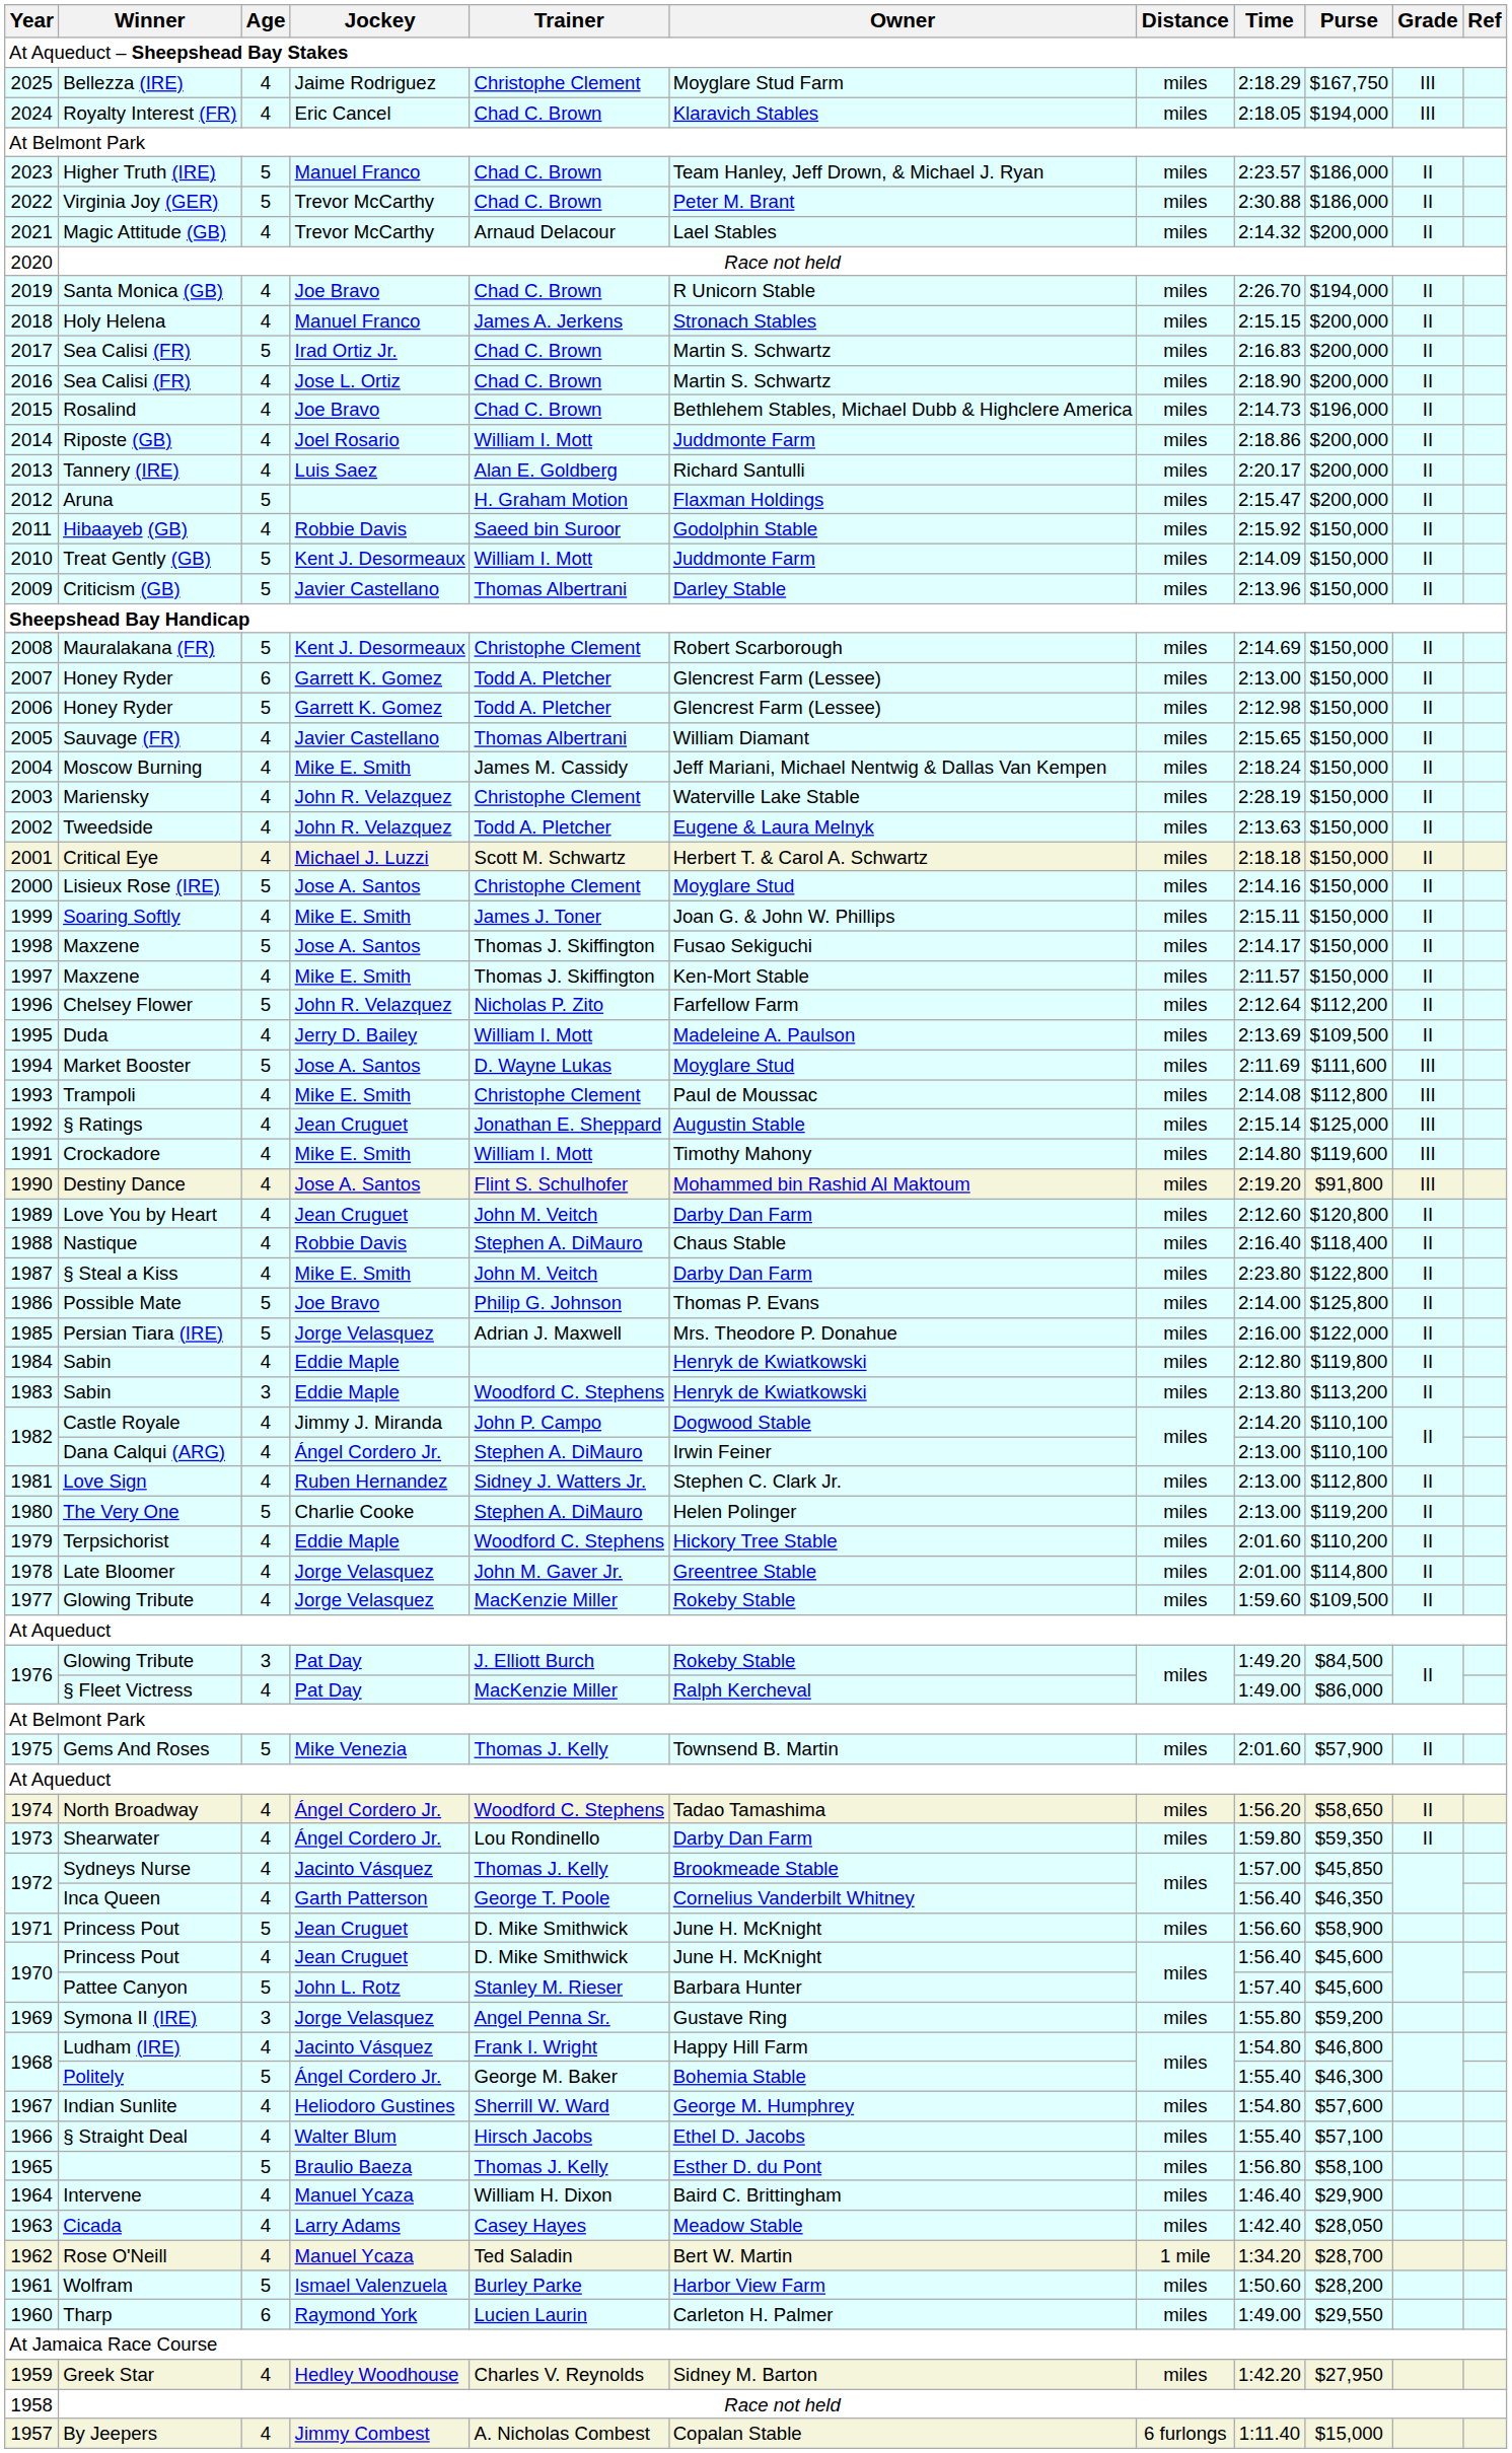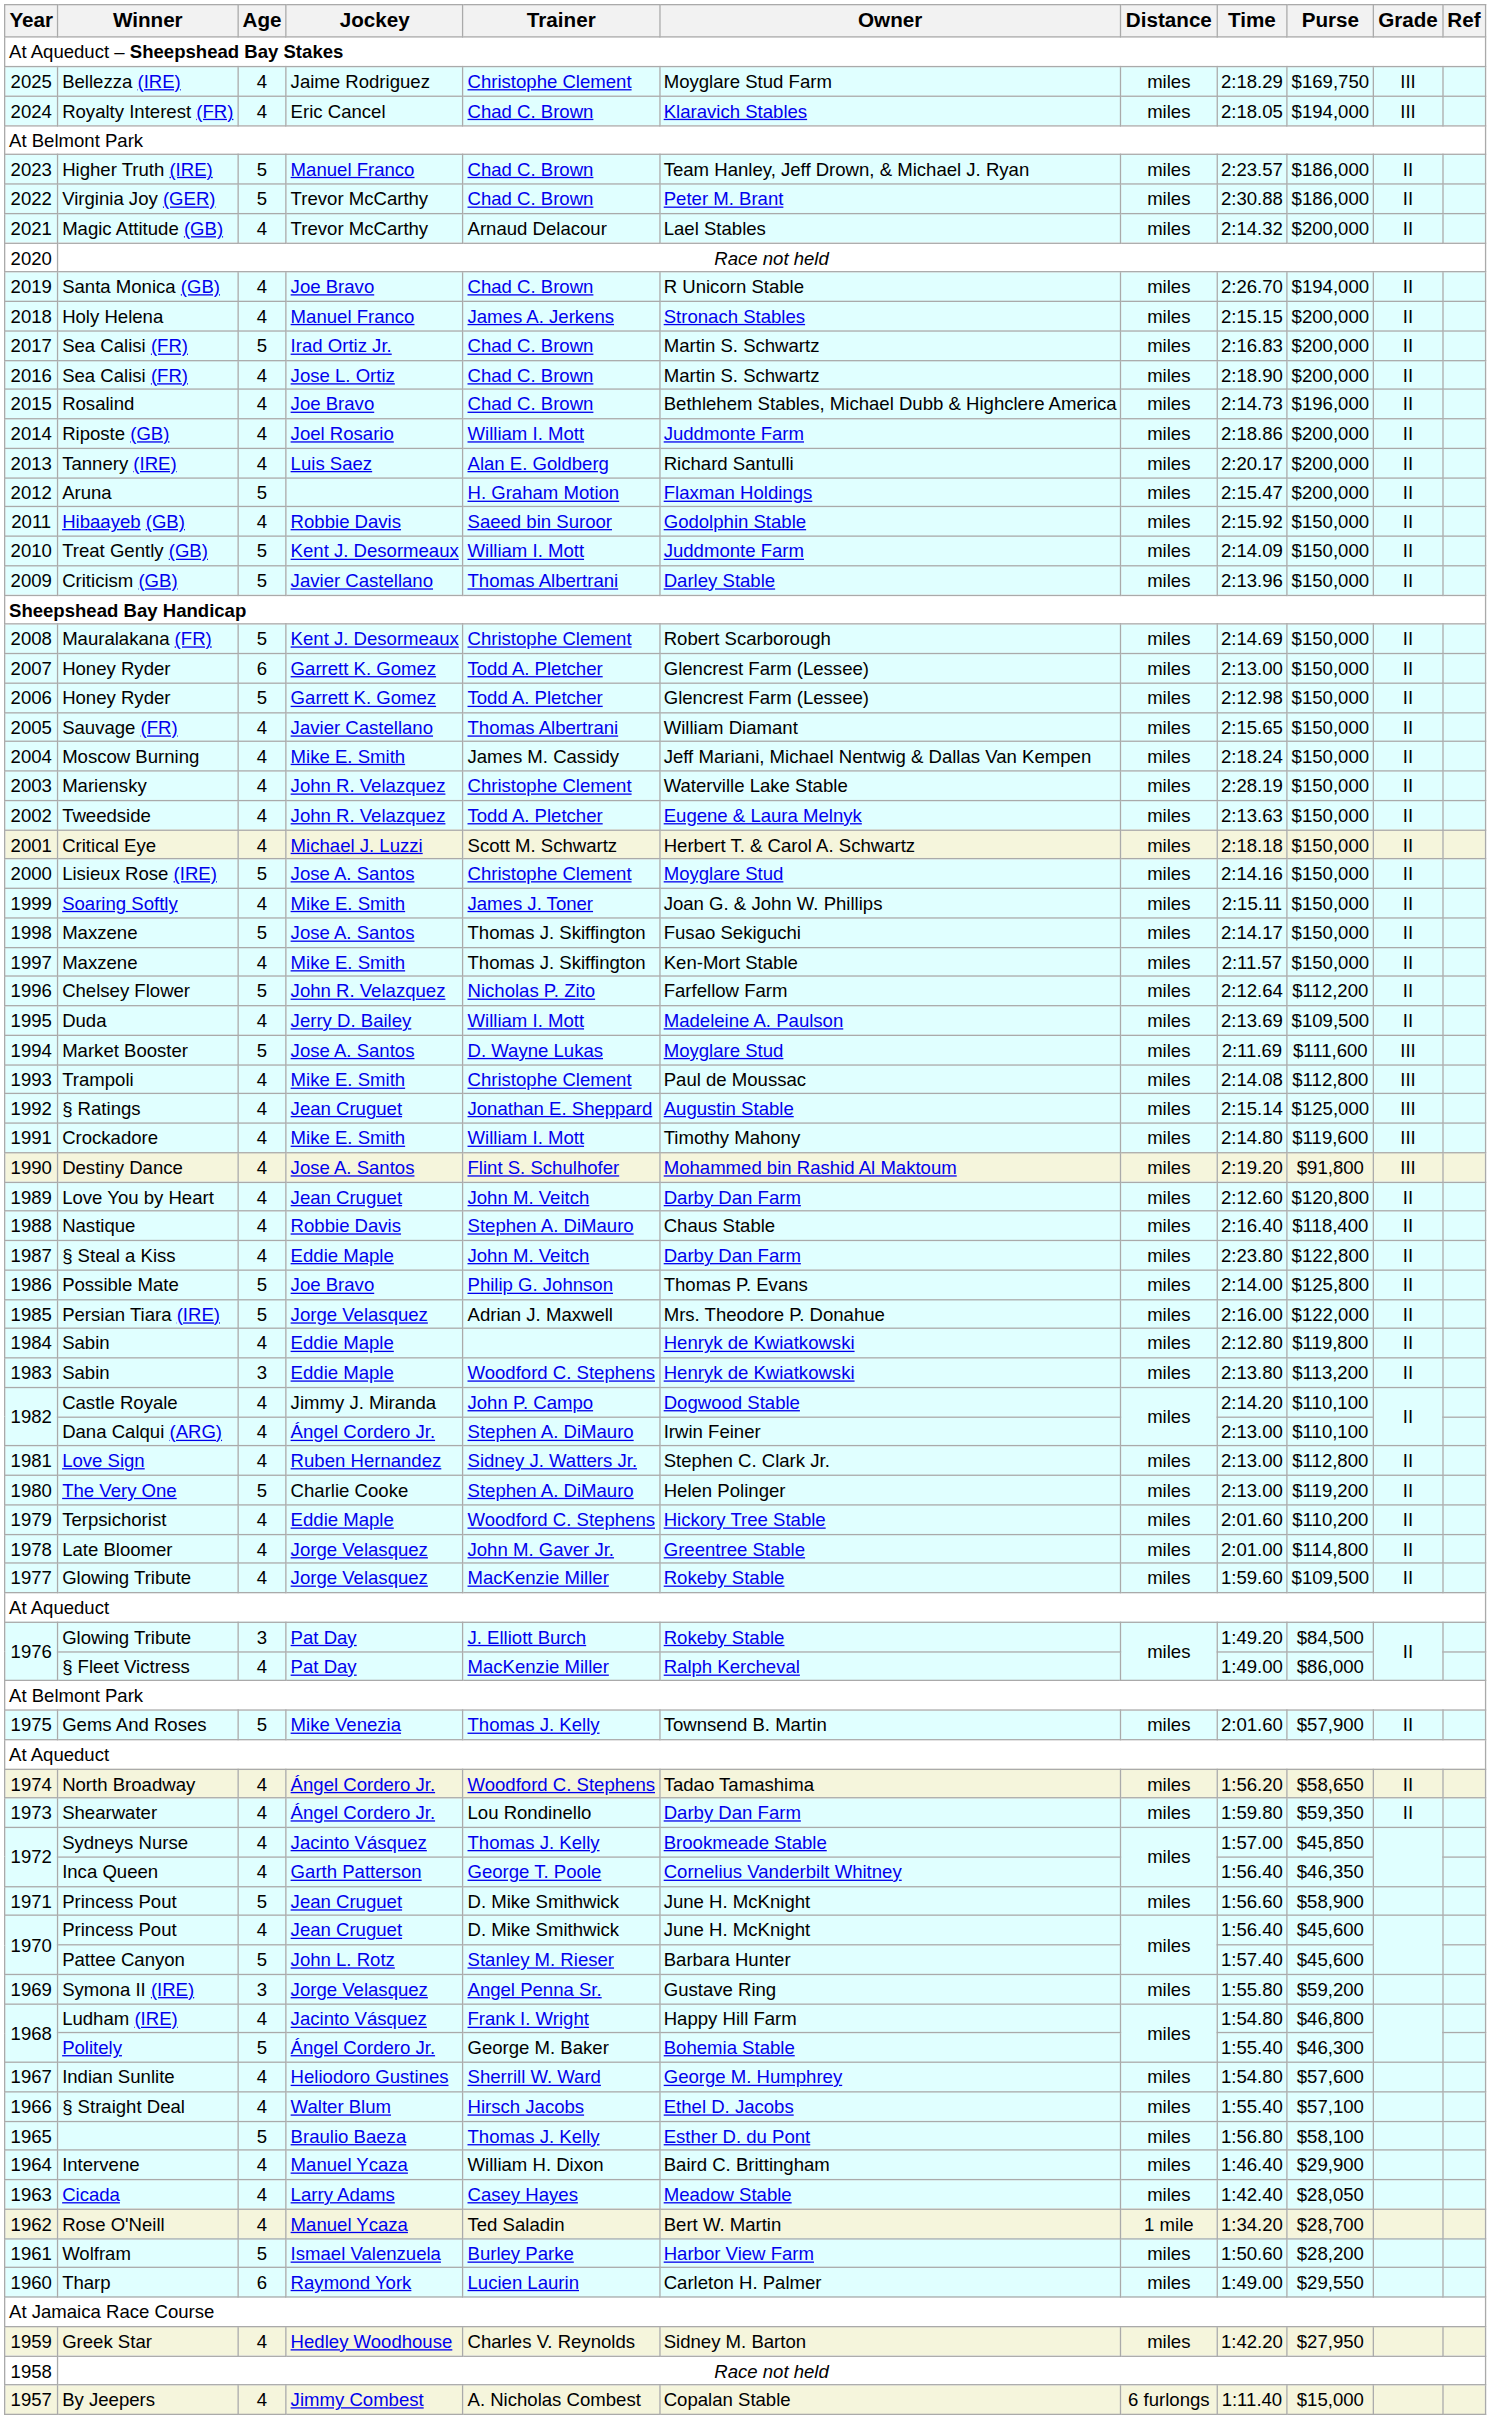2025 | Purse: $167,750 -> $169,750
1987 | Jockey: Mike E. Smith -> Eddie Maple
